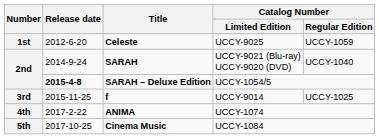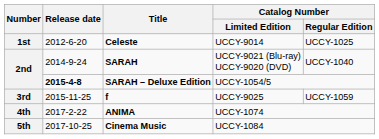Celeste | Catalog Number / Limited Edition: UCCY-9025 -> UCCY-9014
Celeste | Catalog Number / Regular Edition: UCCY-1059 -> UCCY-1025
f | Catalog Number / Limited Edition: UCCY-9014 -> UCCY-9025
f | Catalog Number / Regular Edition: UCCY-1025 -> UCCY-1059
